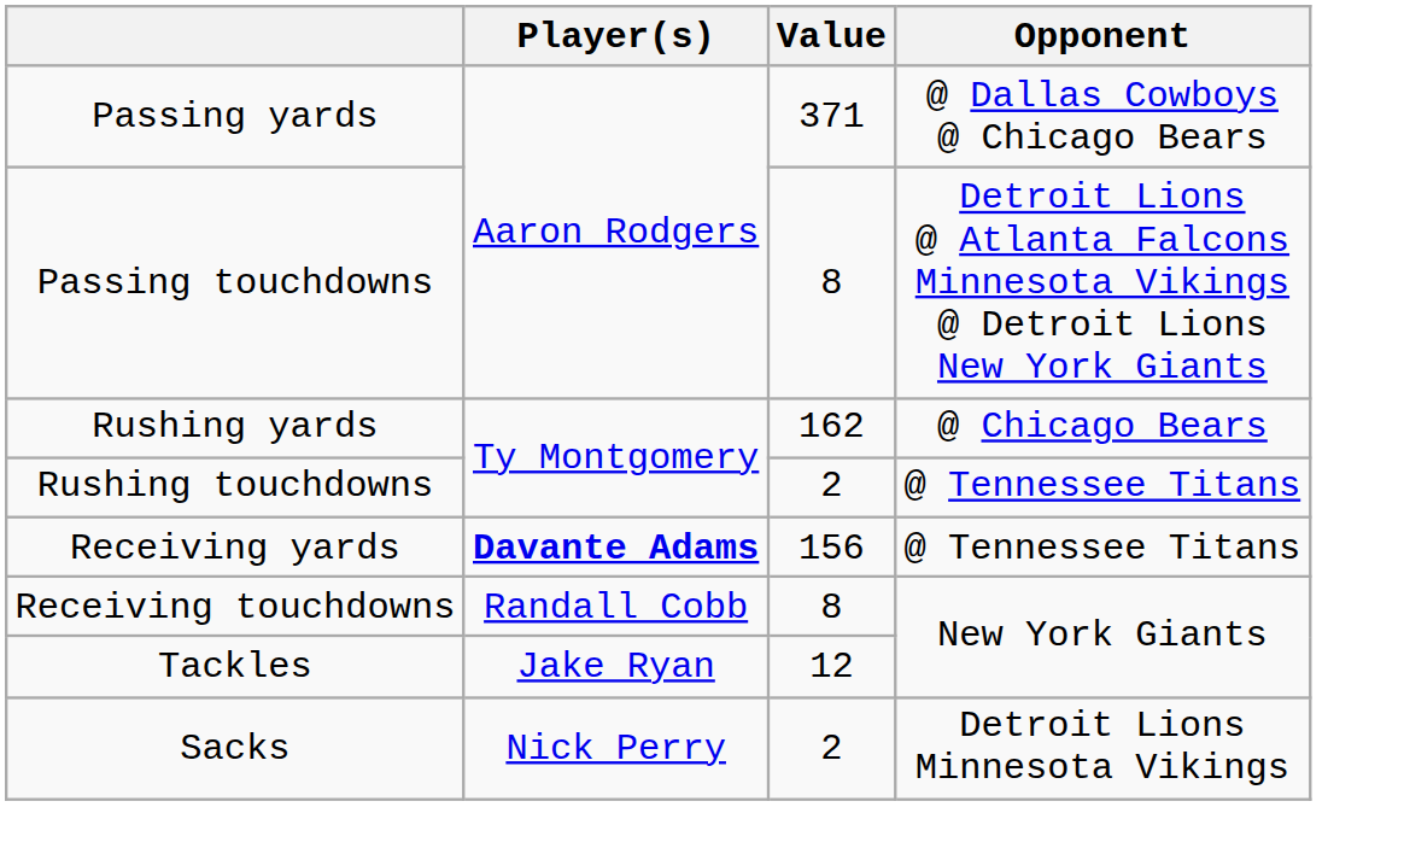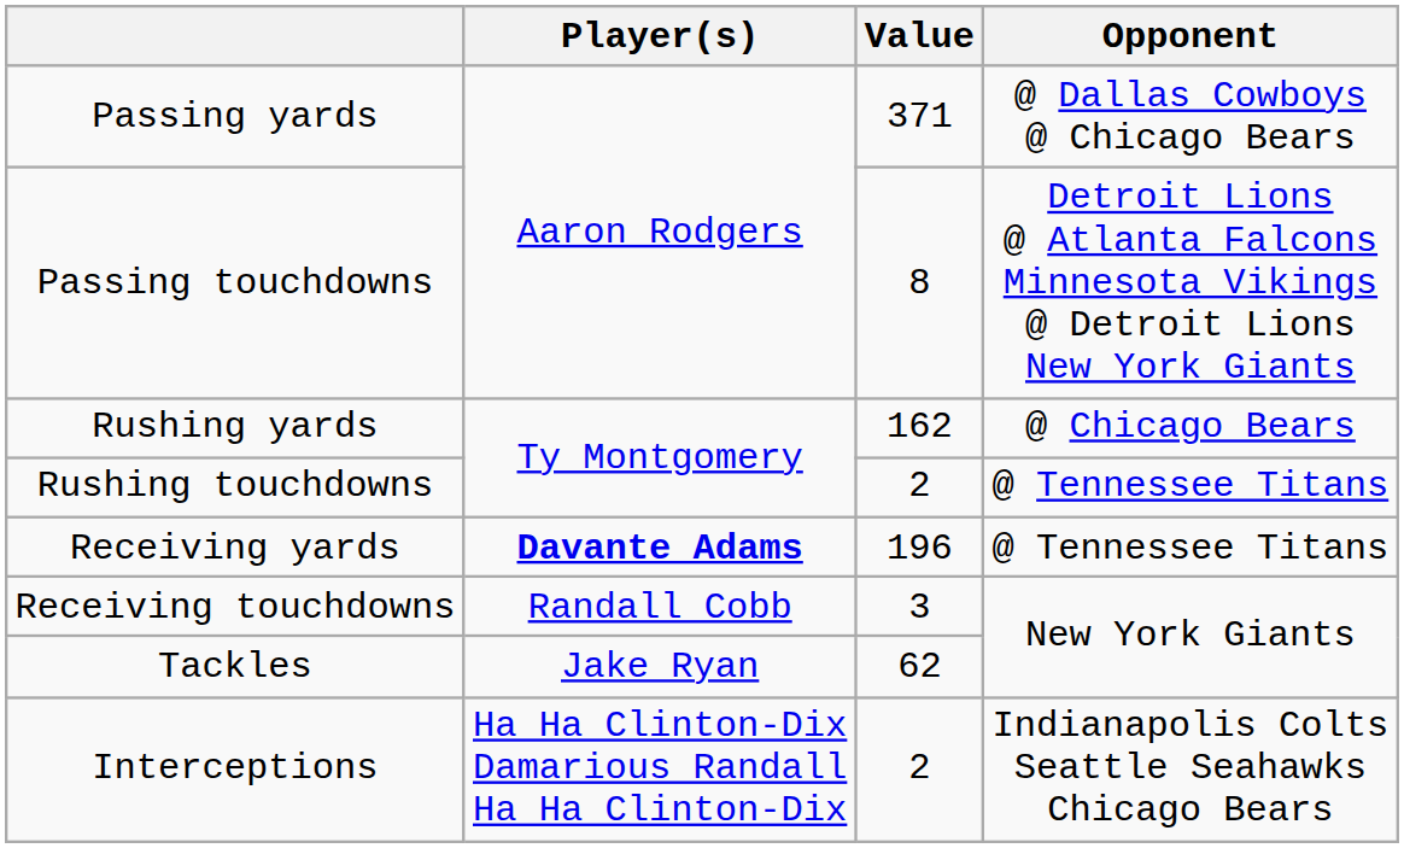Receiving yards | Value: 156 -> 196
Receiving touchdowns | Value: 8 -> 3
Tackles | Value: 12 -> 62
- row: Sacks | Nick Perry | 2 | Detroit Lions Minnesota Vikings
+ row: Interceptions | Ha Ha Clinton-Dix Damarious Randall Ha Ha Clinton-Dix | 2 | Indianapolis Colts Seattle Seahawks Chicago Bears
